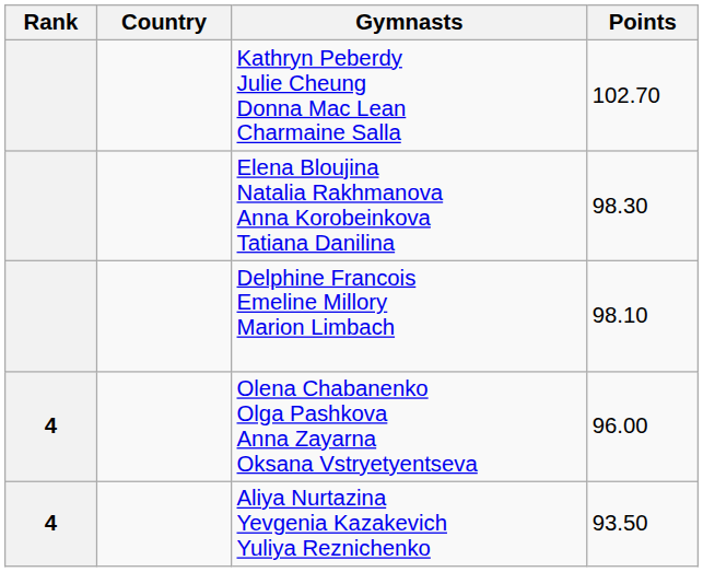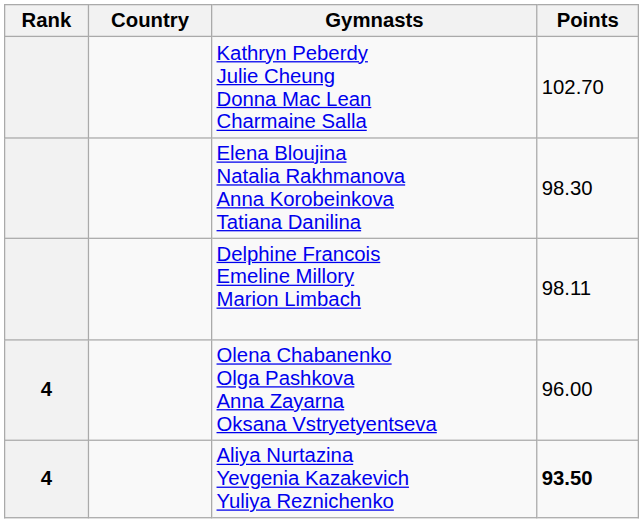Delphine Francois Emeline Millory Marion Limbach | Points: 98.10 -> 98.11
Aliya Nurtazina Yevgenia Kazakevich Yuliya Reznichenko | Points: normal -> bold
